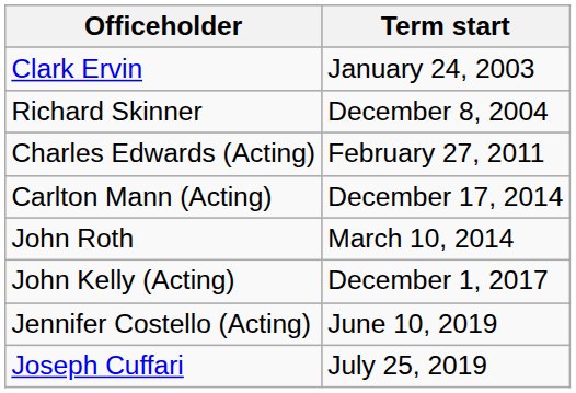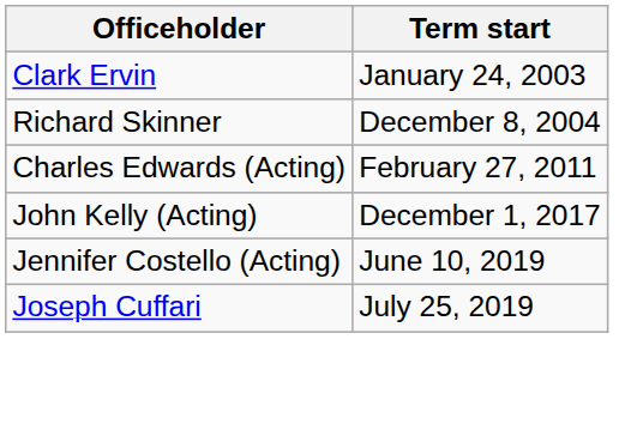- row: Carlton Mann (Acting) | December 17, 2014
- row: John Roth | March 10, 2014
